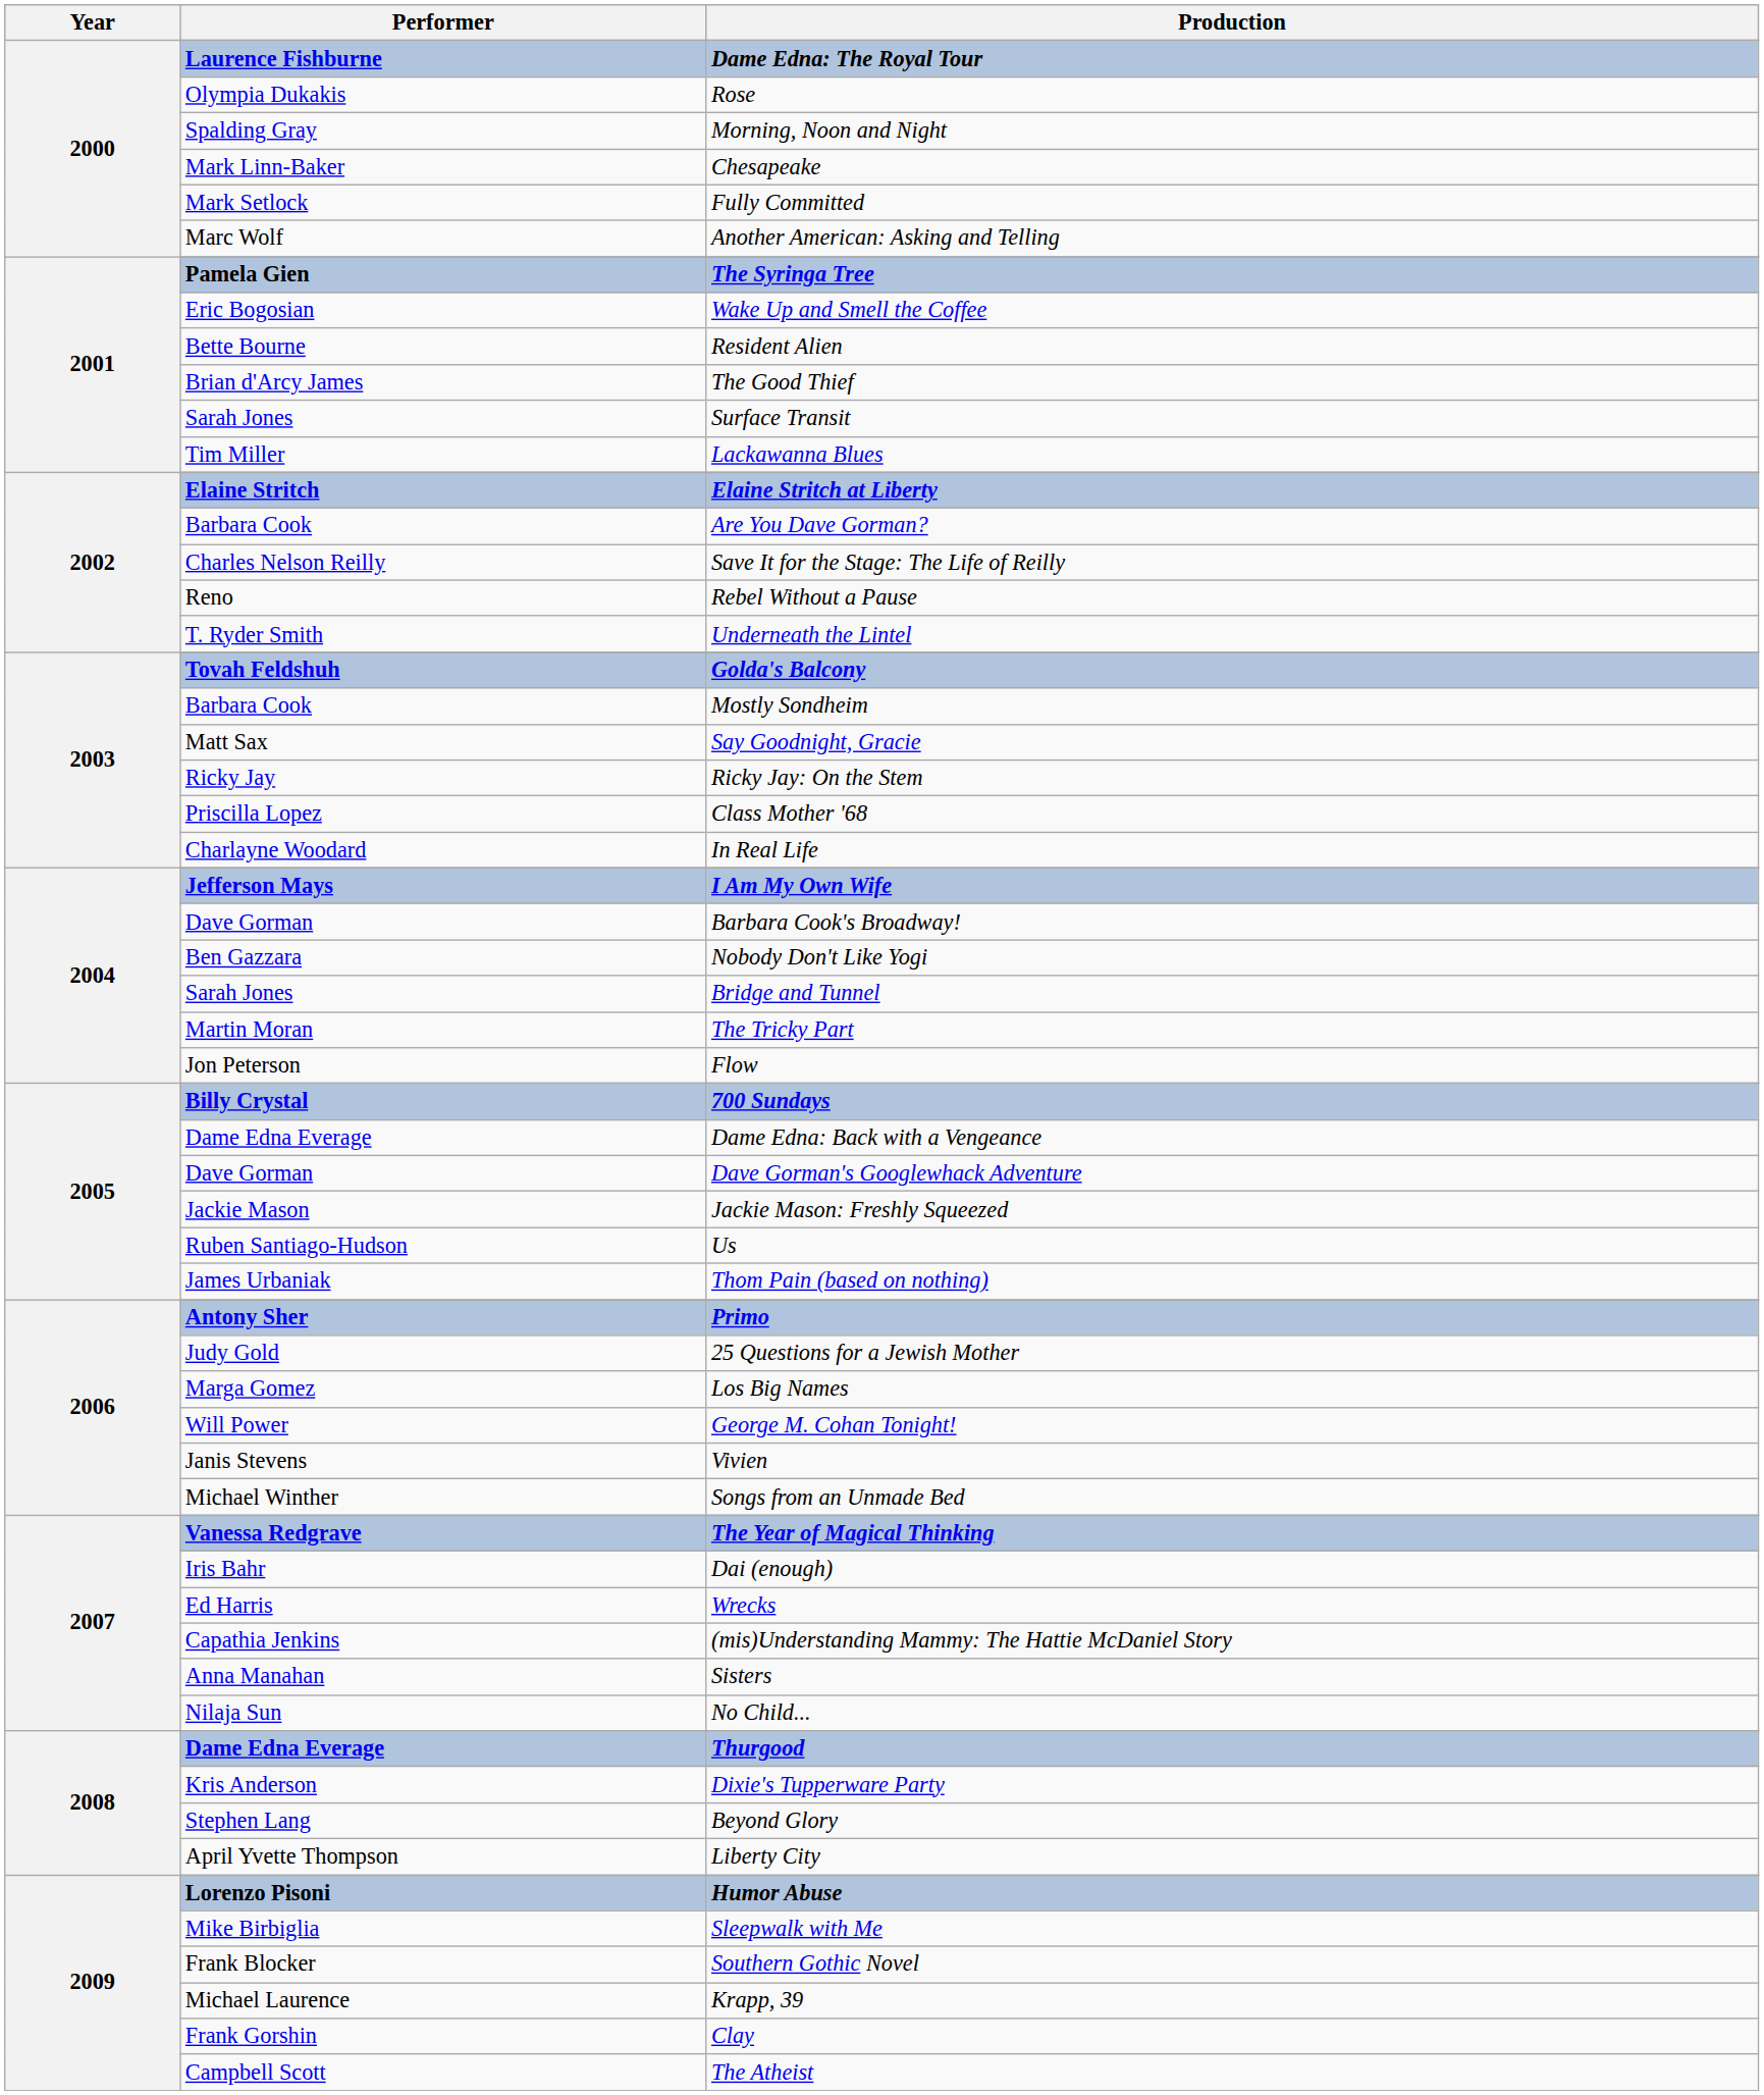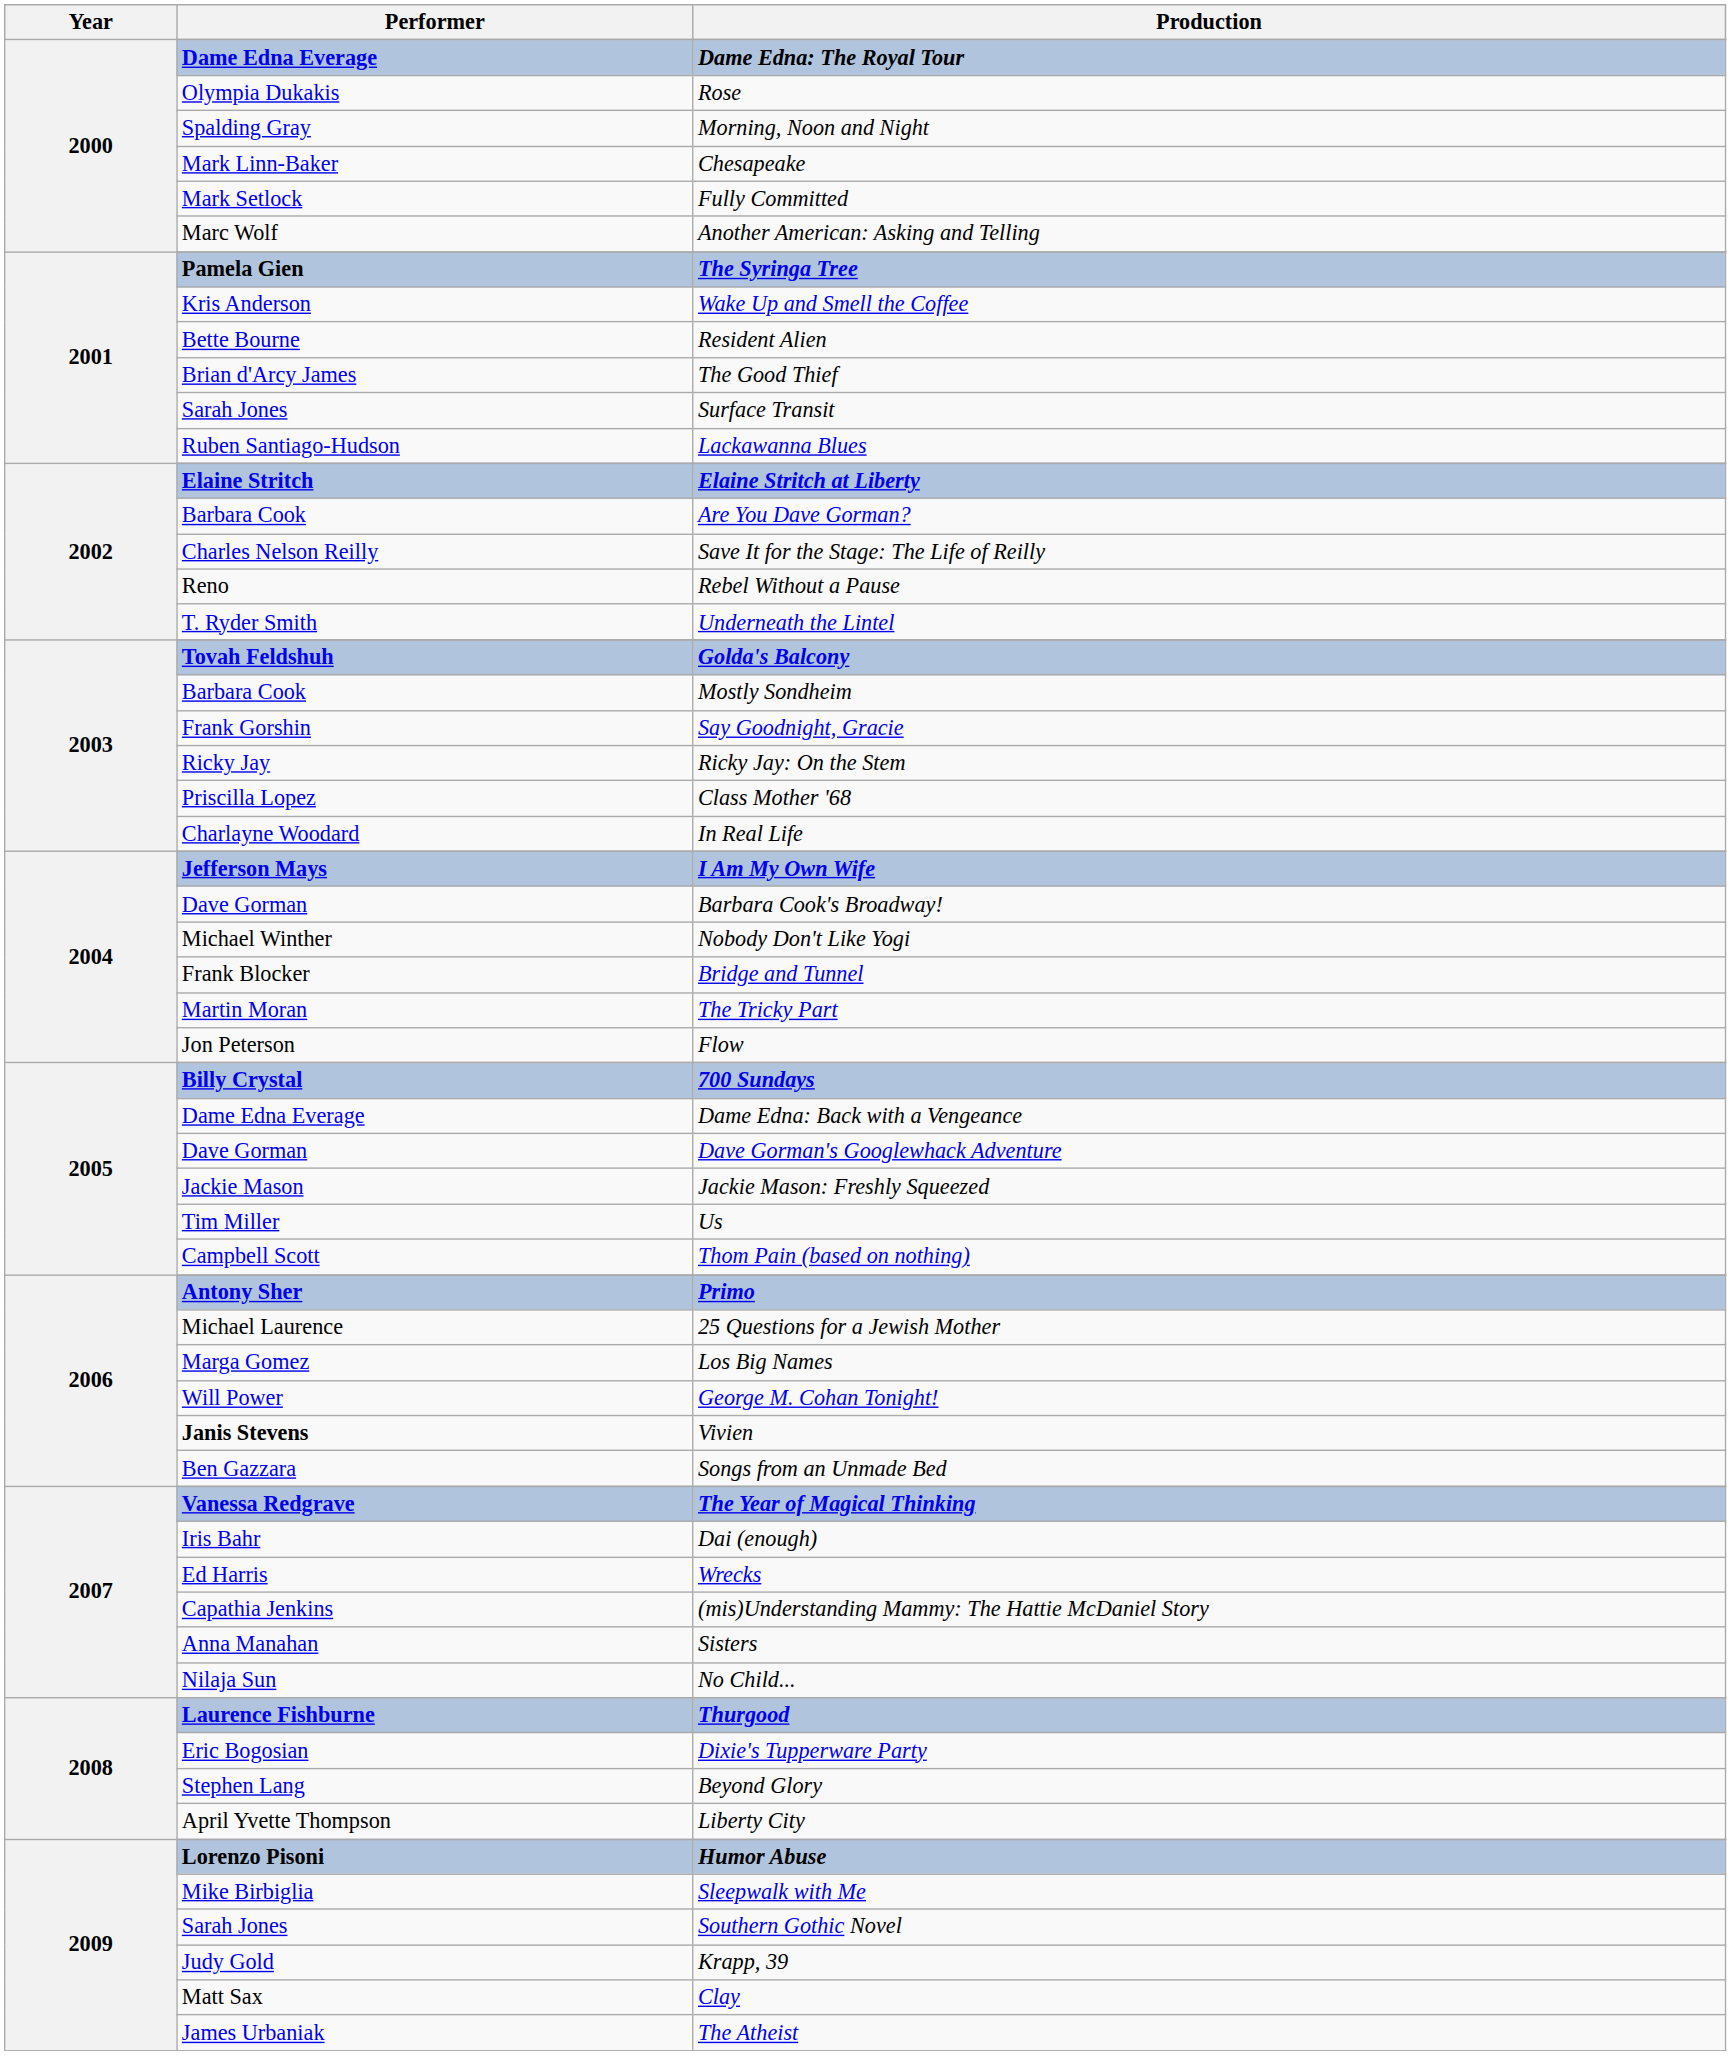Dame Edna: The Royal Tour | Performer: Laurence Fishburne -> Dame Edna Everage
Wake Up and Smell the Coffee | Performer: Eric Bogosian -> Kris Anderson
Lackawanna Blues | Performer: Tim Miller -> Ruben Santiago-Hudson
Say Goodnight, Gracie | Performer: Matt Sax -> Frank Gorshin
Nobody Don't Like Yogi | Performer: Ben Gazzara -> Michael Winther
Bridge and Tunnel | Performer: Sarah Jones -> Frank Blocker
Us | Performer: Ruben Santiago-Hudson -> Tim Miller
Thom Pain (based on nothing) | Performer: James Urbaniak -> Campbell Scott
25 Questions for a Jewish Mother | Performer: Judy Gold -> Michael Laurence
Vivien | Performer: normal -> bold
Songs from an Unmade Bed | Performer: Michael Winther -> Ben Gazzara
Thurgood | Performer: Dame Edna Everage -> Laurence Fishburne
Dixie's Tupperware Party | Performer: Kris Anderson -> Eric Bogosian
Southern Gothic Novel | Performer: Frank Blocker -> Sarah Jones
Krapp, 39 | Performer: Michael Laurence -> Judy Gold
Clay | Performer: Frank Gorshin -> Matt Sax
The Atheist | Performer: Campbell Scott -> James Urbaniak
